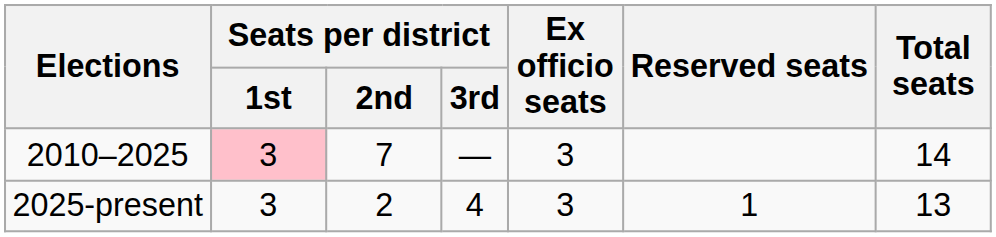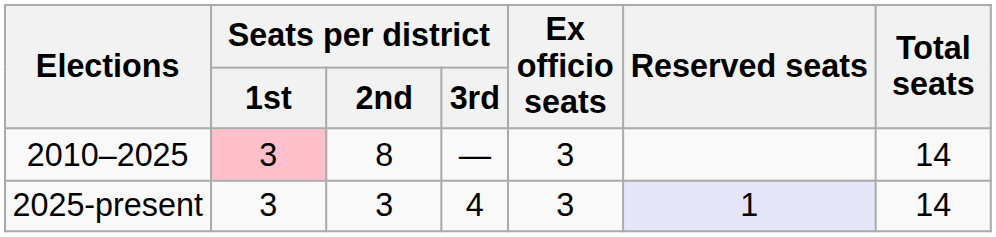2010–2025 | Seats per district / 2nd: 7 -> 8
2025-present | Seats per district / 2nd: 2 -> 3
2025-present | Reserved seats: no background -> lavender background
2025-present | Total seats: 13 -> 14
